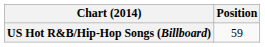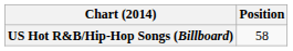US Hot R&B/Hip-Hop Songs (Billboard) | Position: 59 -> 58
